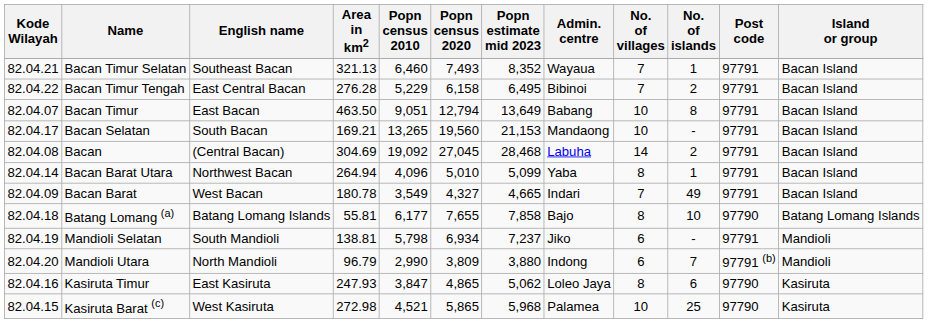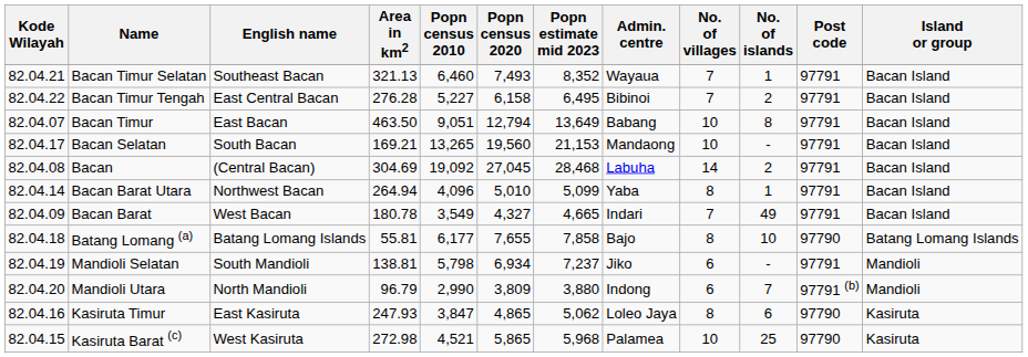Bacan Timur Tengah | Popn census 2010: 5,229 -> 5,227
